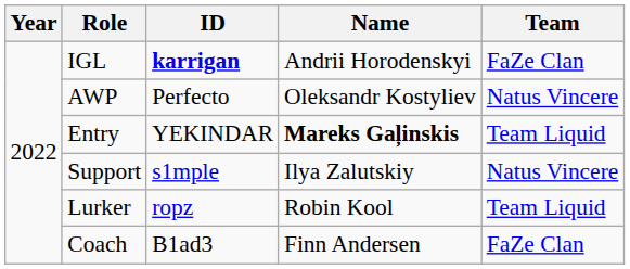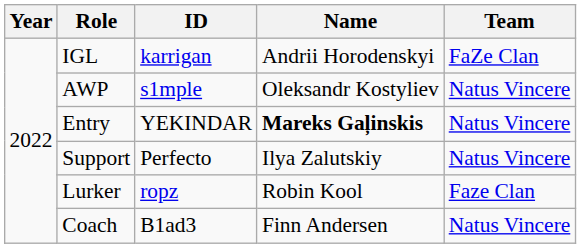IGL | ID: bold -> normal
AWP | ID: Perfecto -> s1mple
Entry | Team: Team Liquid -> Natus Vincere
Support | ID: s1mple -> Perfecto
Lurker | Team: Team Liquid -> Faze Clan
Coach | Team: FaZe Clan -> Natus Vincere
